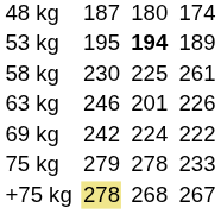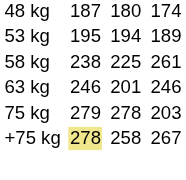53 kg | column 5: bold -> normal
58 kg | column 3: 230 -> 238
63 kg | column 7: 226 -> 246
- row: 69 kg | 242 | 224 | 222
75 kg | column 7: 233 -> 203
+75 kg | column 5: 268 -> 258
